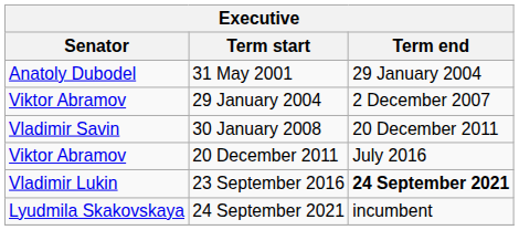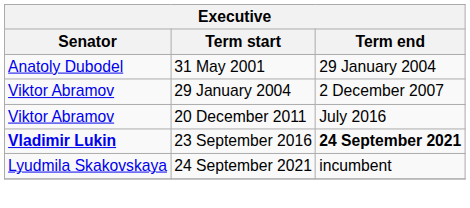- row: Vladimir Savin | 30 January 2008 | 20 December 2011
23 September 2016 | Senator: normal -> bold
